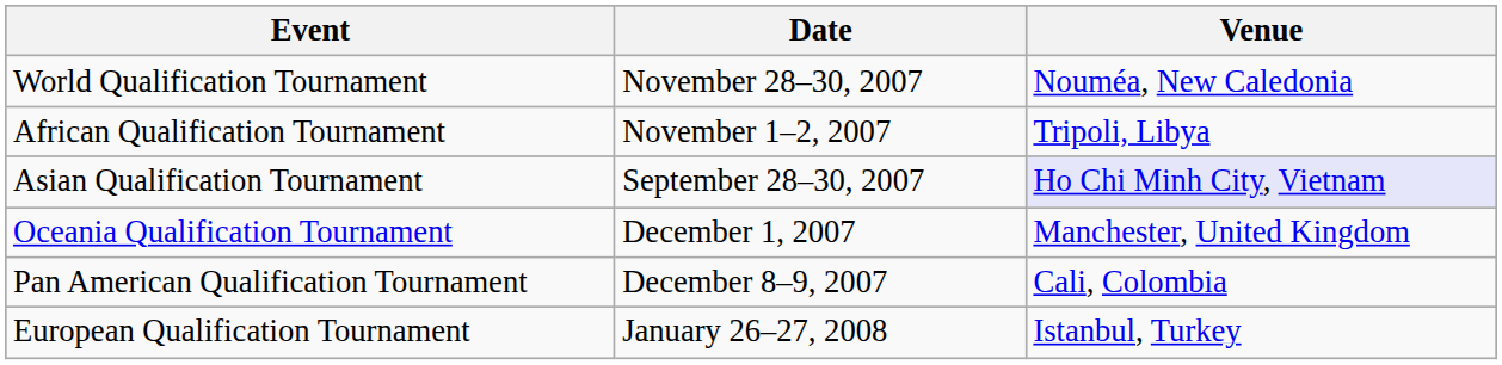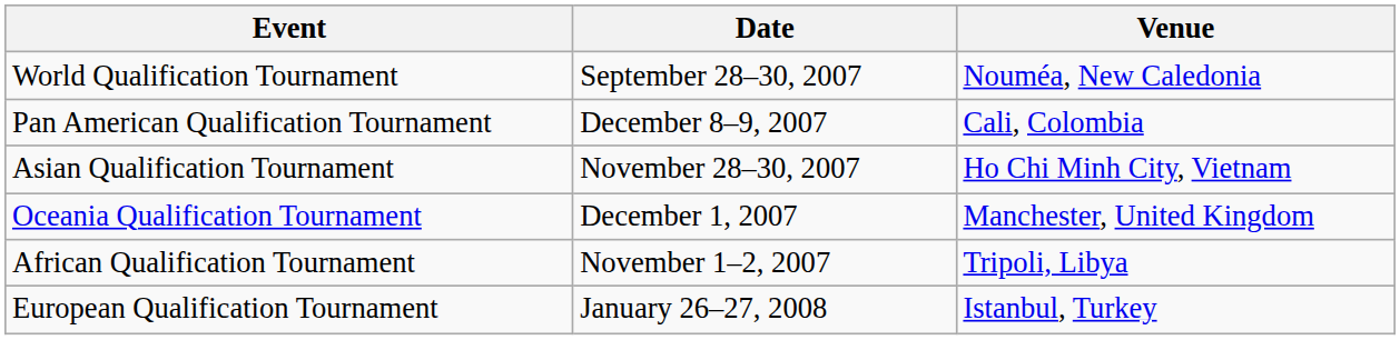World Qualification Tournament | Date: November 28–30, 2007 -> September 28–30, 2007
rows swapped: African Qualification Tournament <-> Pan American Qualification Tournament
Asian Qualification Tournament | Date: September 28–30, 2007 -> November 28–30, 2007
Asian Qualification Tournament | Venue: lavender background -> no background
